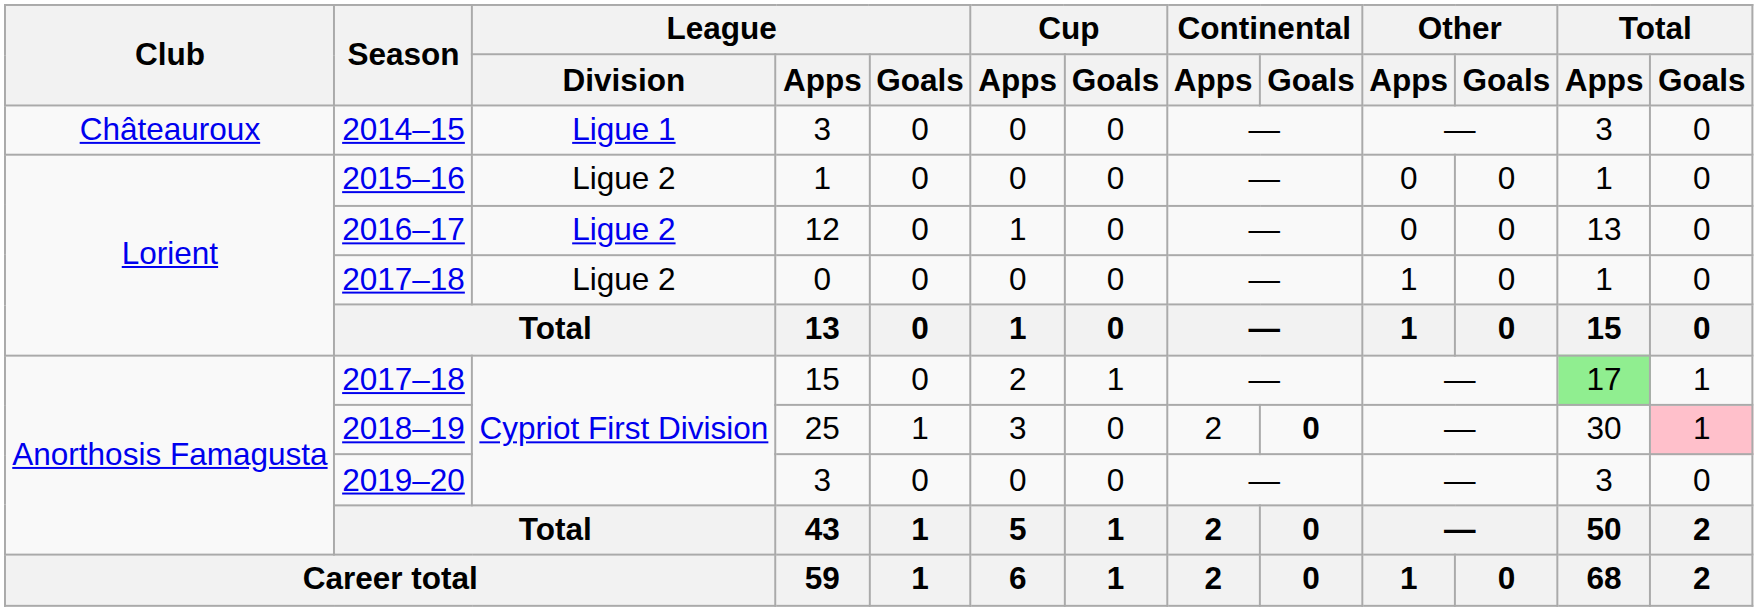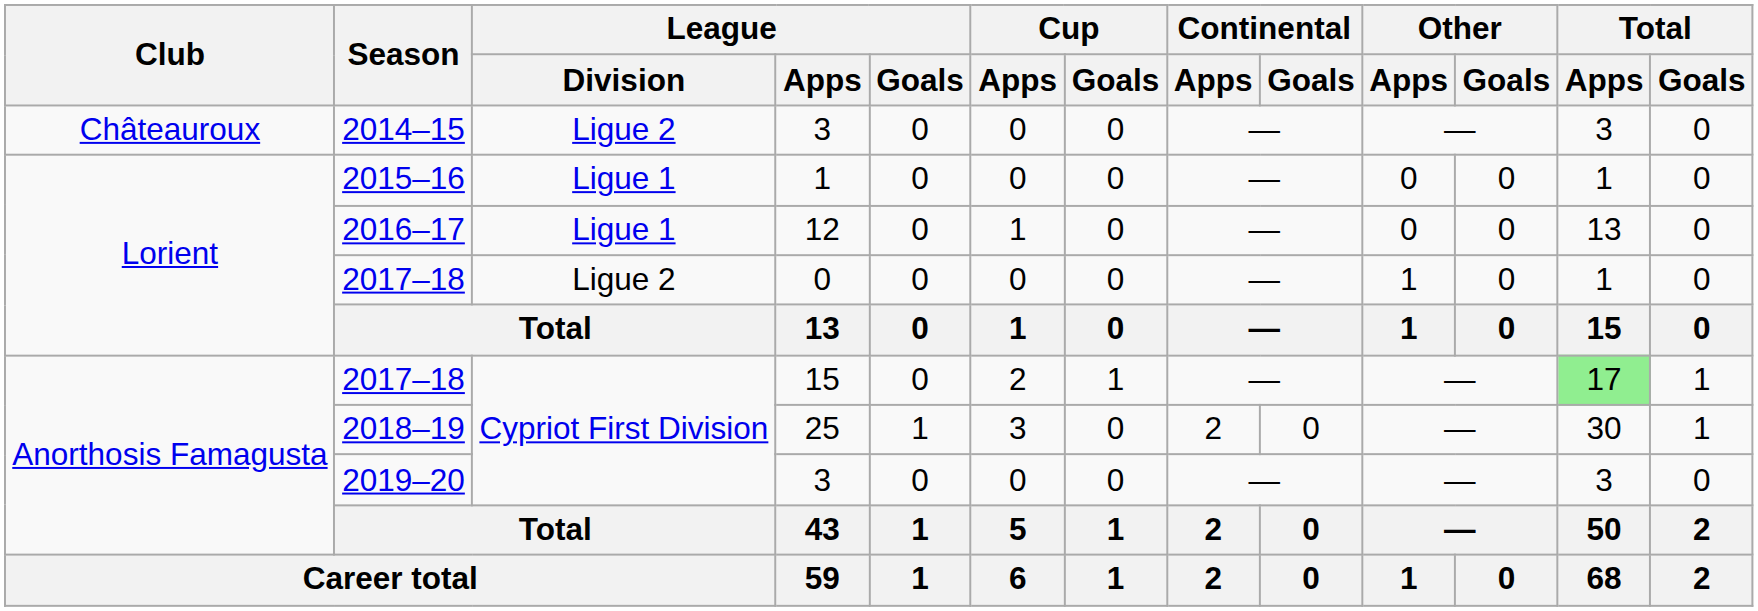2014–15 | League / Division: Ligue 1 -> Ligue 2
2015–16 | League / Division: Ligue 2 -> Ligue 1
2016–17 | League / Division: Ligue 2 -> Ligue 1
2018–19 | Continental / Goals: bold -> normal
2018–19 | Total / Goals: pink background -> no background
